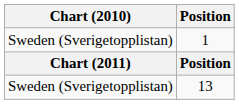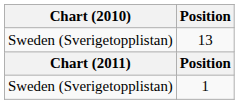rows swapped: 1 <-> 13
